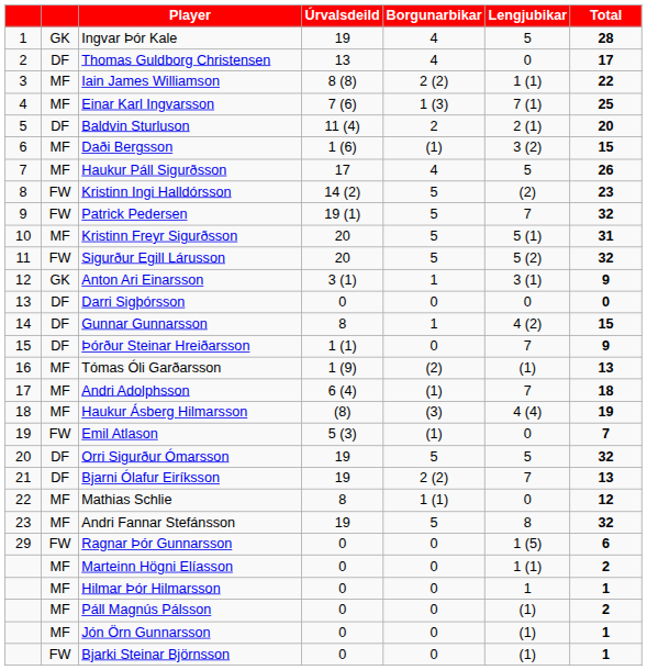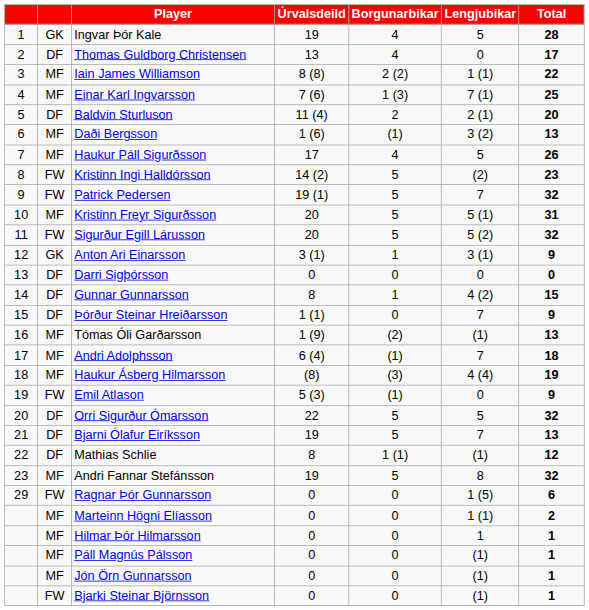Daði Bergsson | Total: 15 -> 13
Emil Atlason | Total: 7 -> 9
Orri Sigurður Ómarsson | Úrvalsdeild: 19 -> 22
Bjarni Ólafur Eiríksson | Borgunarbikar: 2 (2) -> 5
Mathias Schlie | column 2: MF -> DF
Mathias Schlie | Lengjubikar: 0 -> (1)
Páll Magnús Pálsson | Total: 2 -> 1
